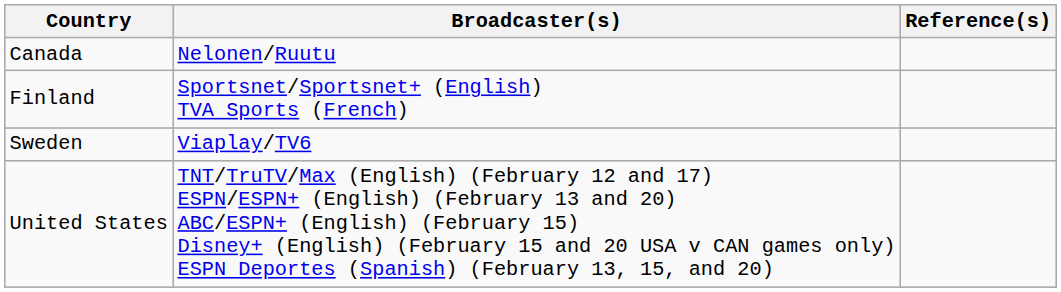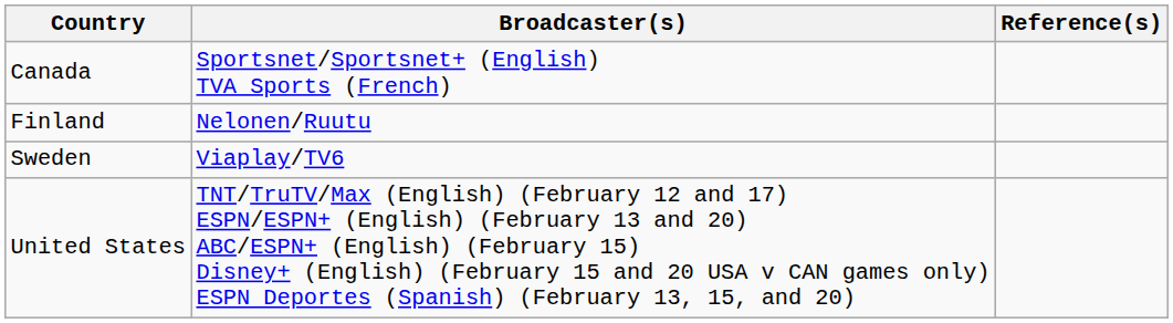Canada | Broadcaster(s): Nelonen/Ruutu -> Sportsnet/Sportsnet+ (English) TVA Sports (French)
Finland | Broadcaster(s): Sportsnet/Sportsnet+ (English) TVA Sports (French) -> Nelonen/Ruutu
